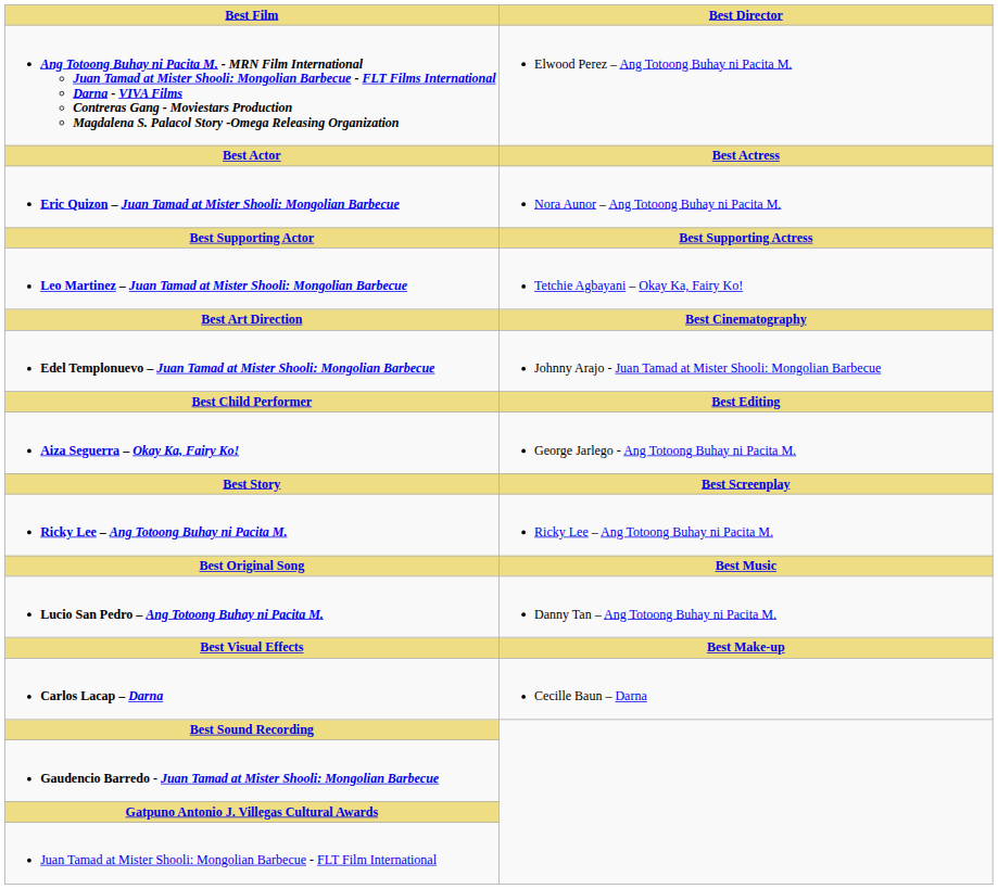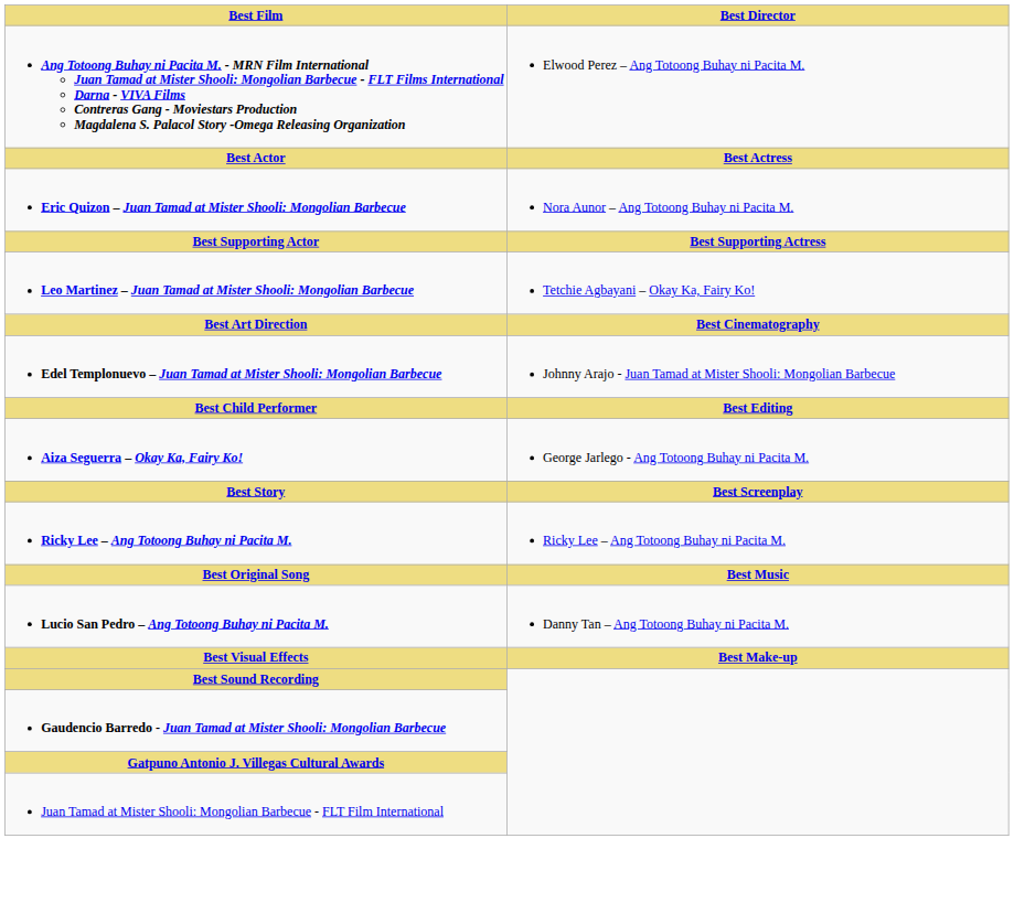- row: Carlos Lacap – Darna | Cecille Baun – Darna
